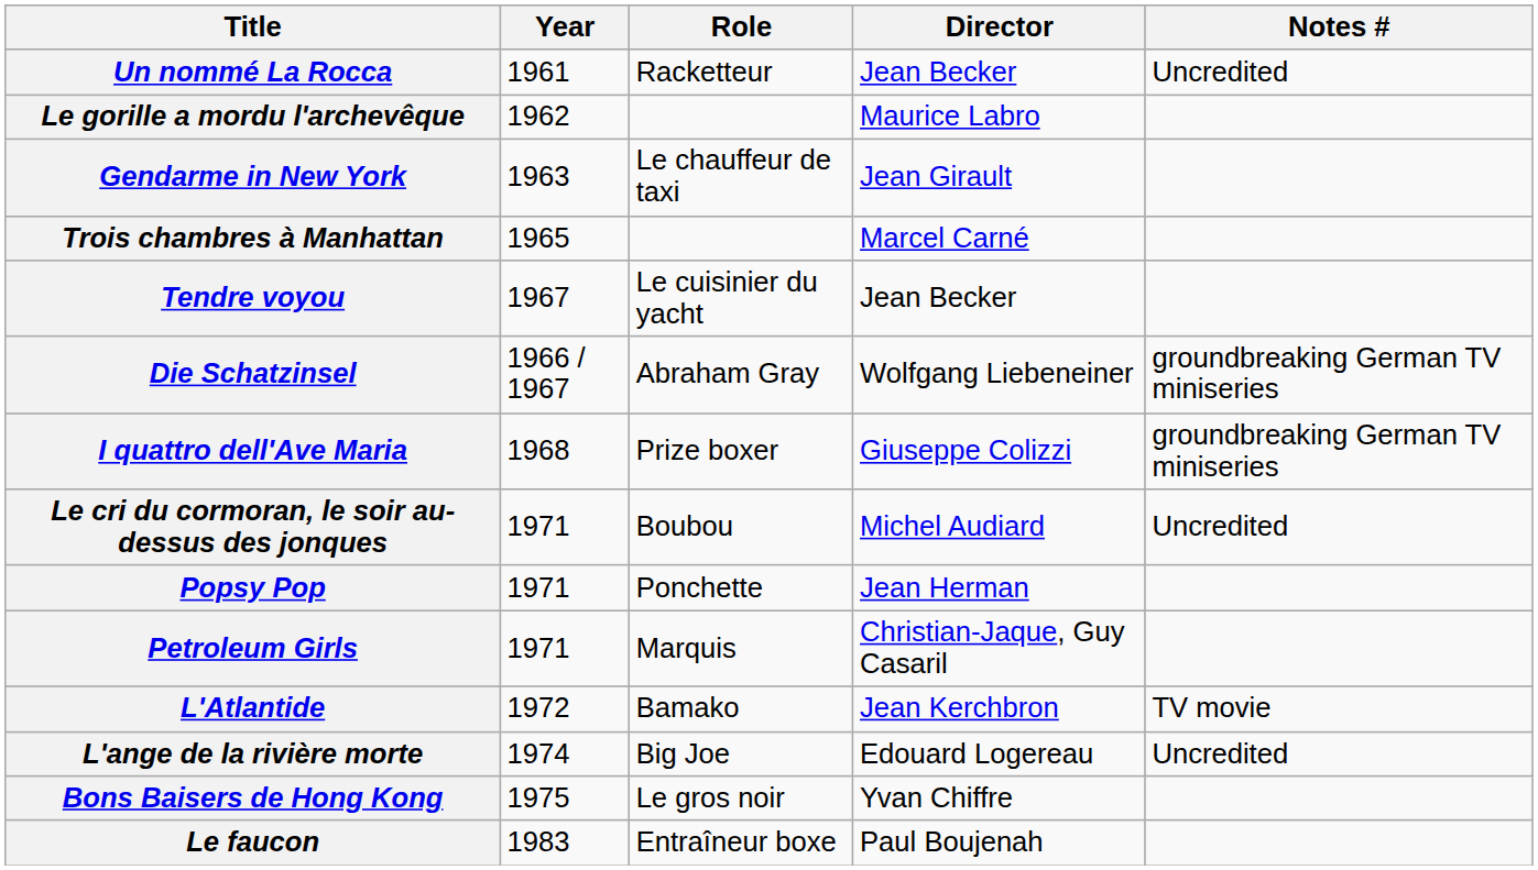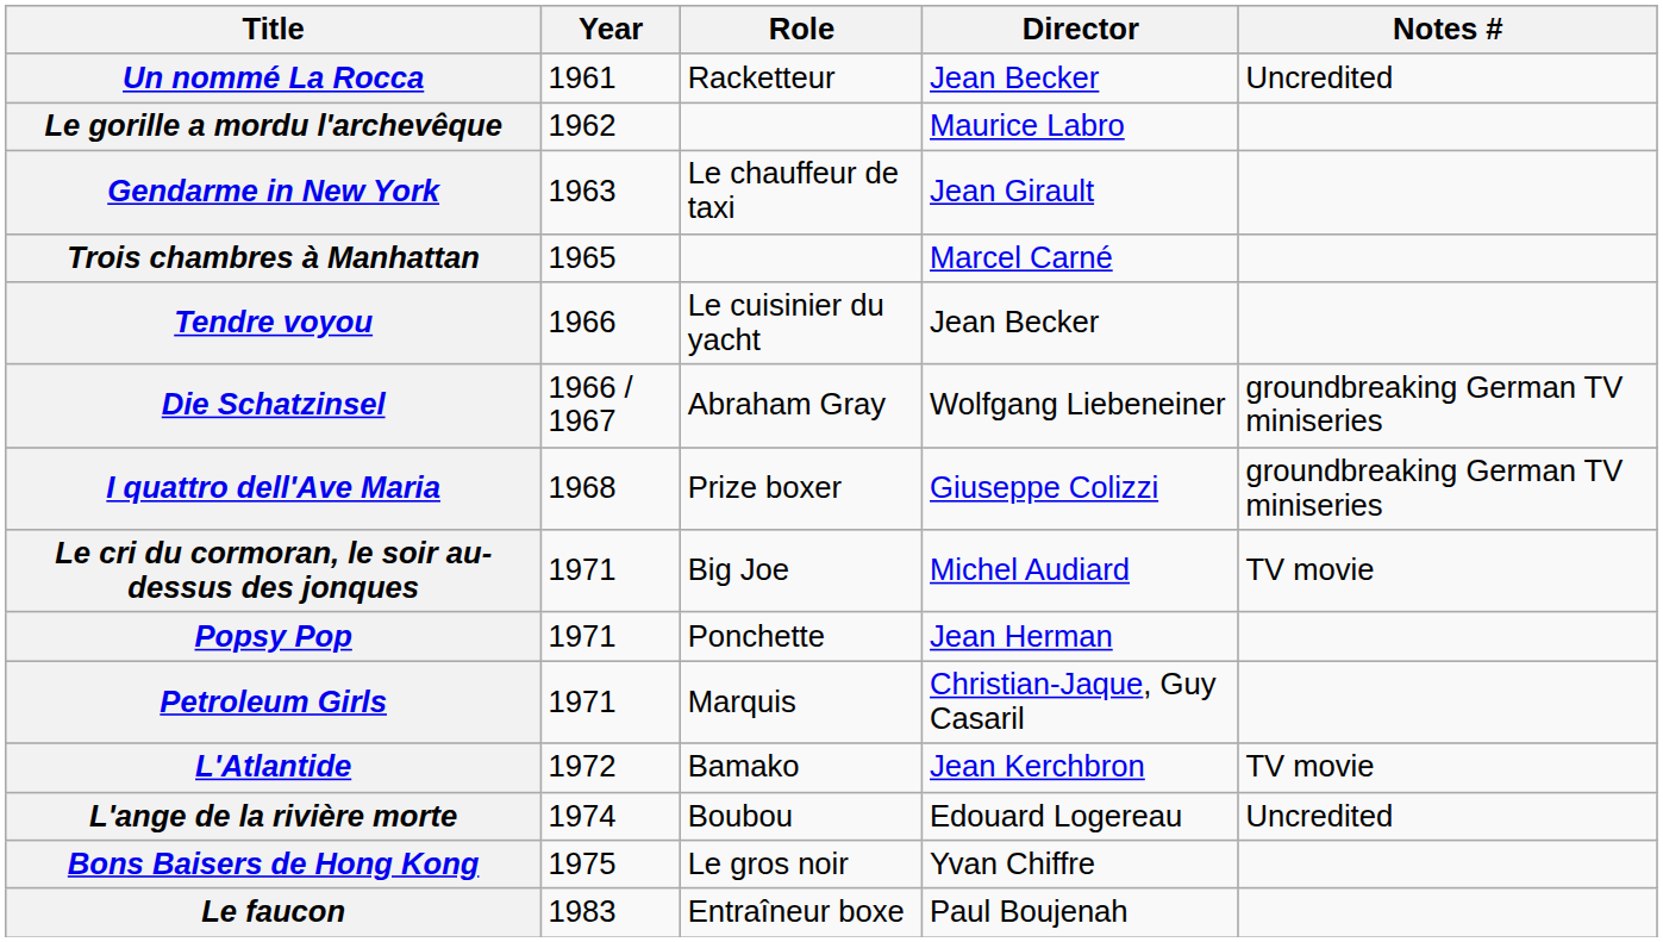Tendre voyou | Year: 1967 -> 1966
Le cri du cormoran, le soir au-dessus des jonques | Role: Boubou -> Big Joe
Le cri du cormoran, le soir au-dessus des jonques | Notes #: Uncredited -> TV movie
L'ange de la rivière morte | Role: Big Joe -> Boubou
